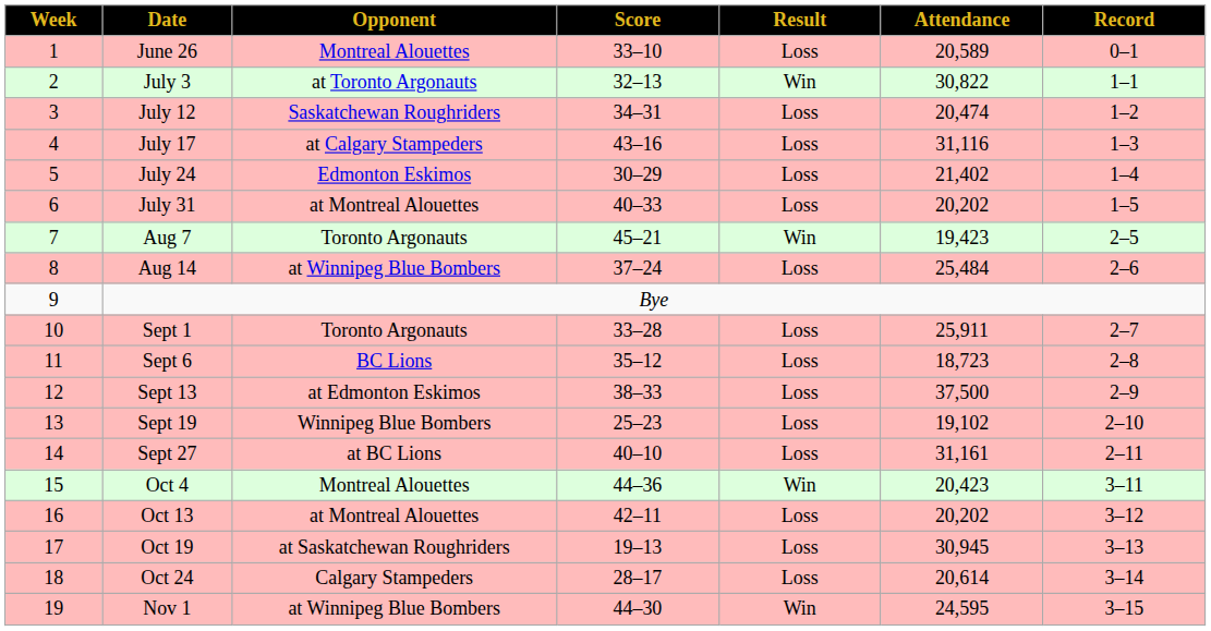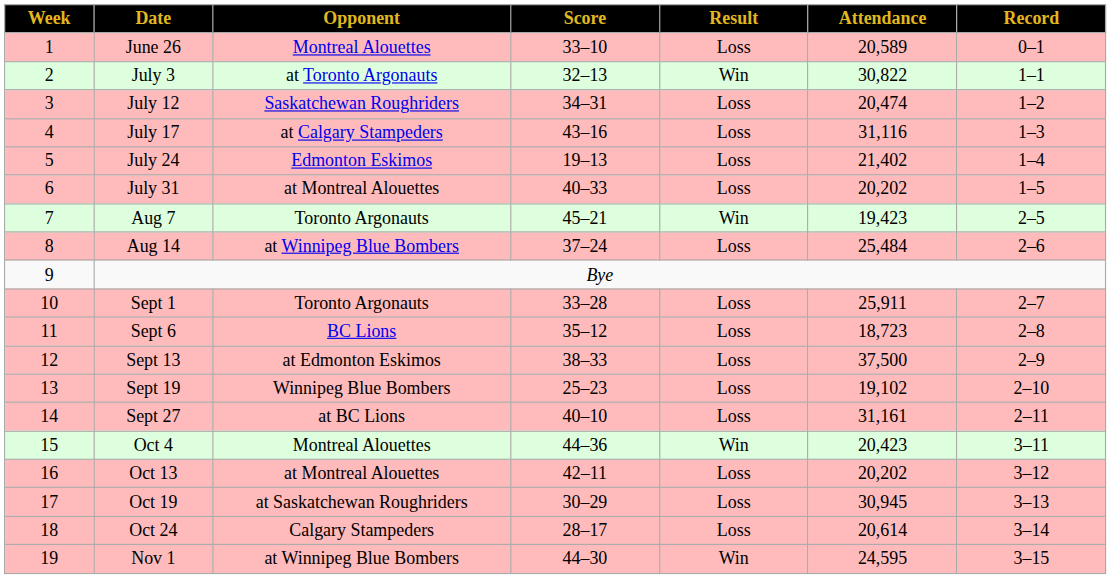July 24 | Score: 30–29 -> 19–13
Oct 19 | Score: 19–13 -> 30–29
